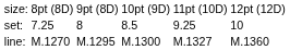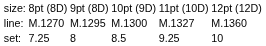rows swapped: set: <-> line:
